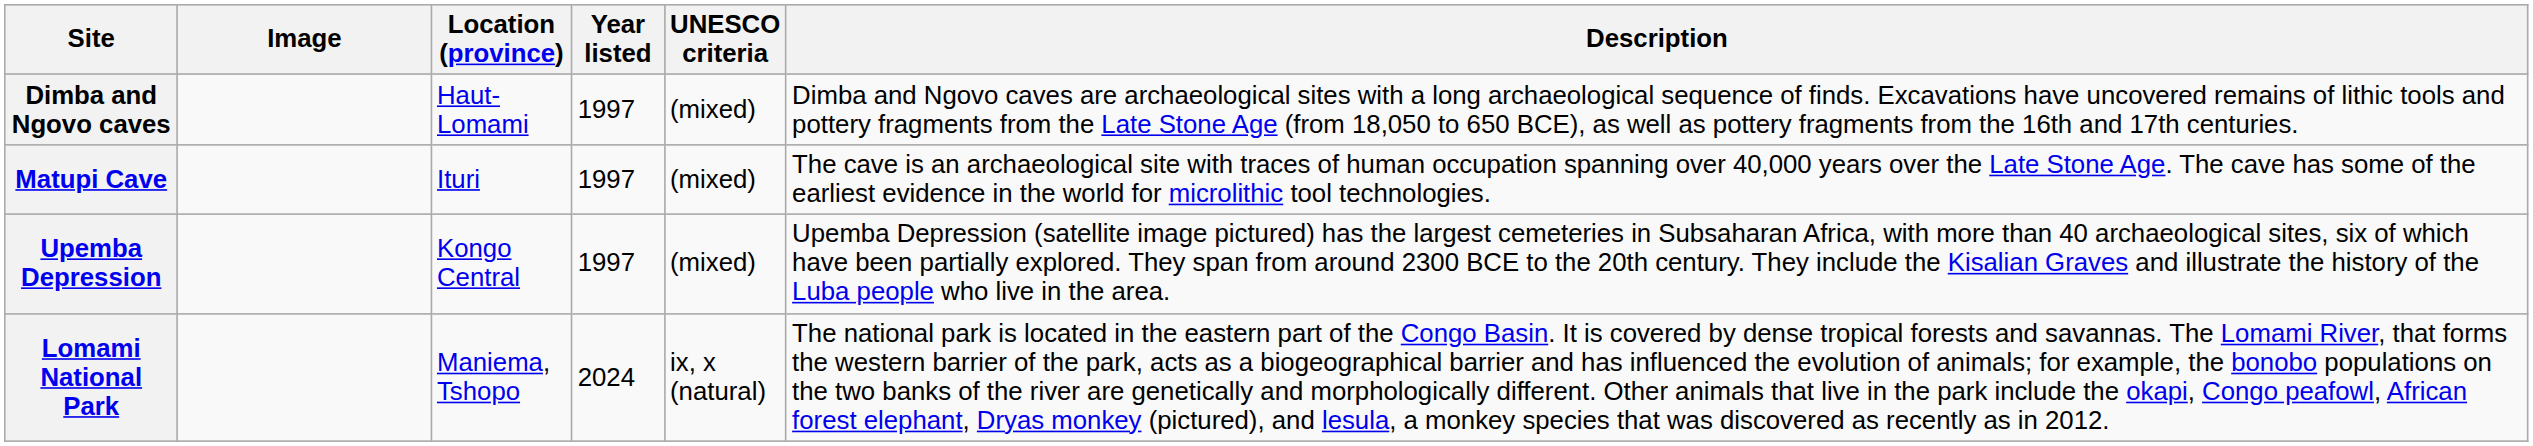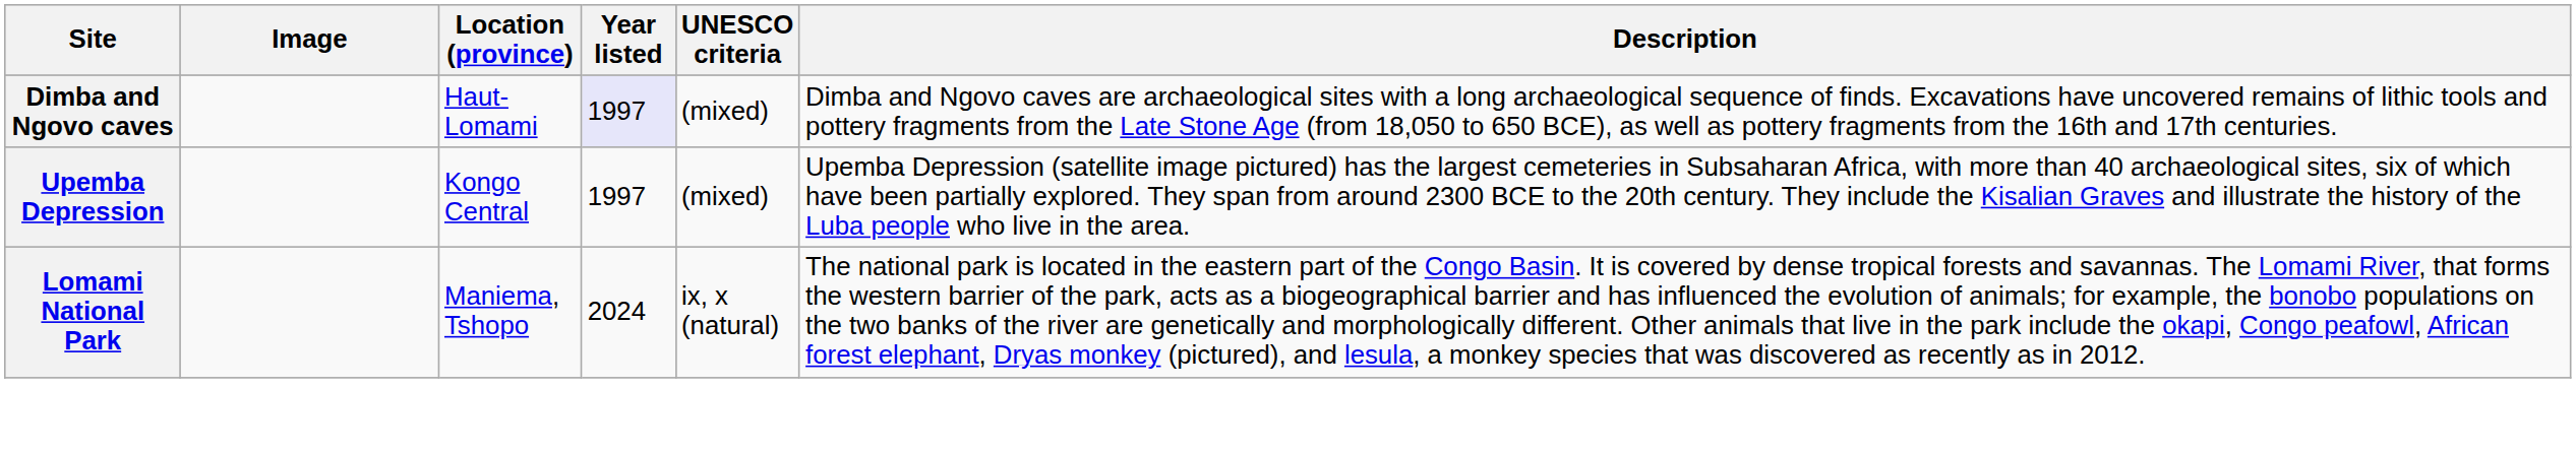Dimba and Ngovo caves | Year listed: no background -> lavender background
- row: Matupi Cave | Ituri | 1997 | (mixed) | The cave is an archaeological site with traces of human occupation spanning over 40,000 years over the Late Stone Age. The cave has some of the earliest evidence in the world for microlithic tool technologies.
